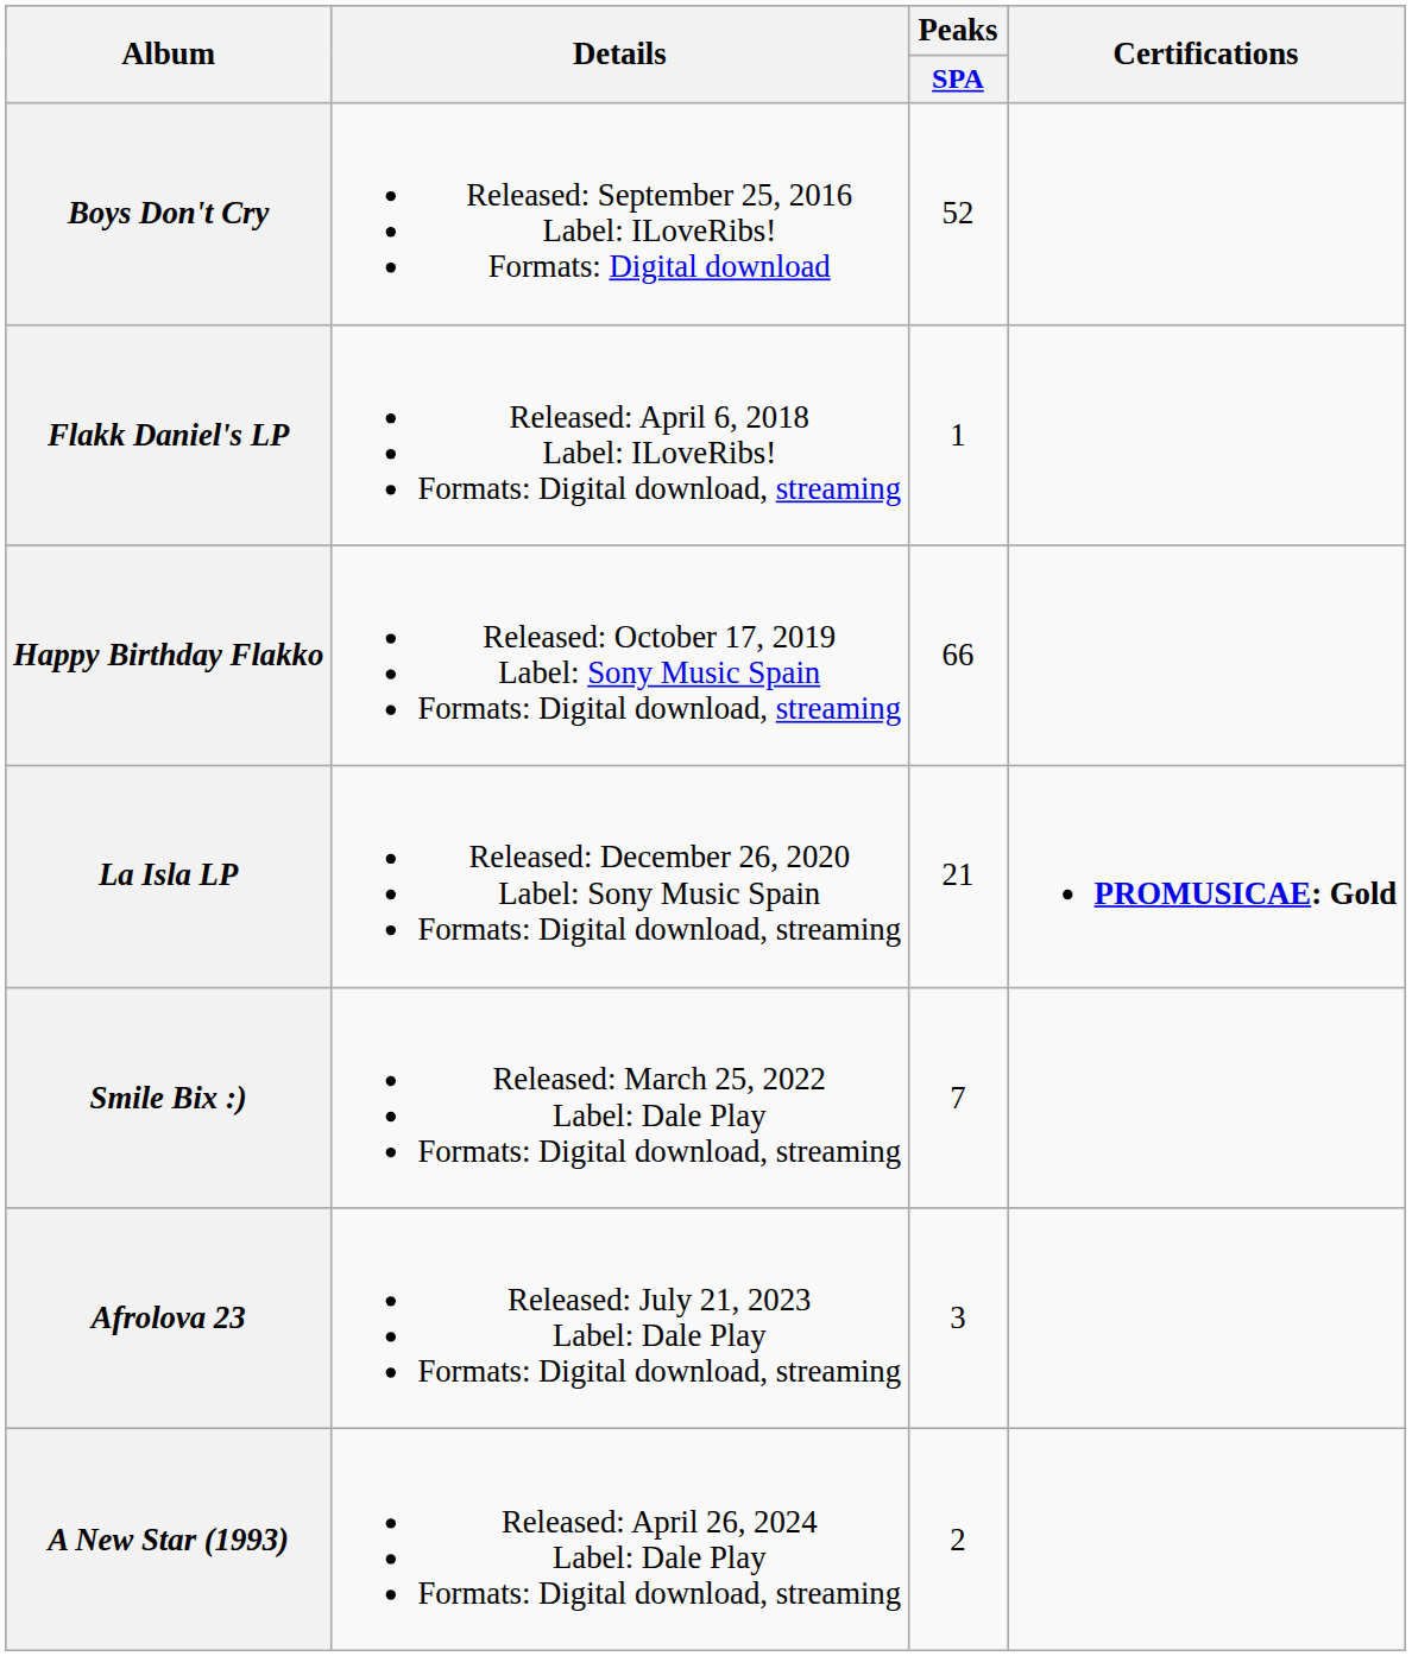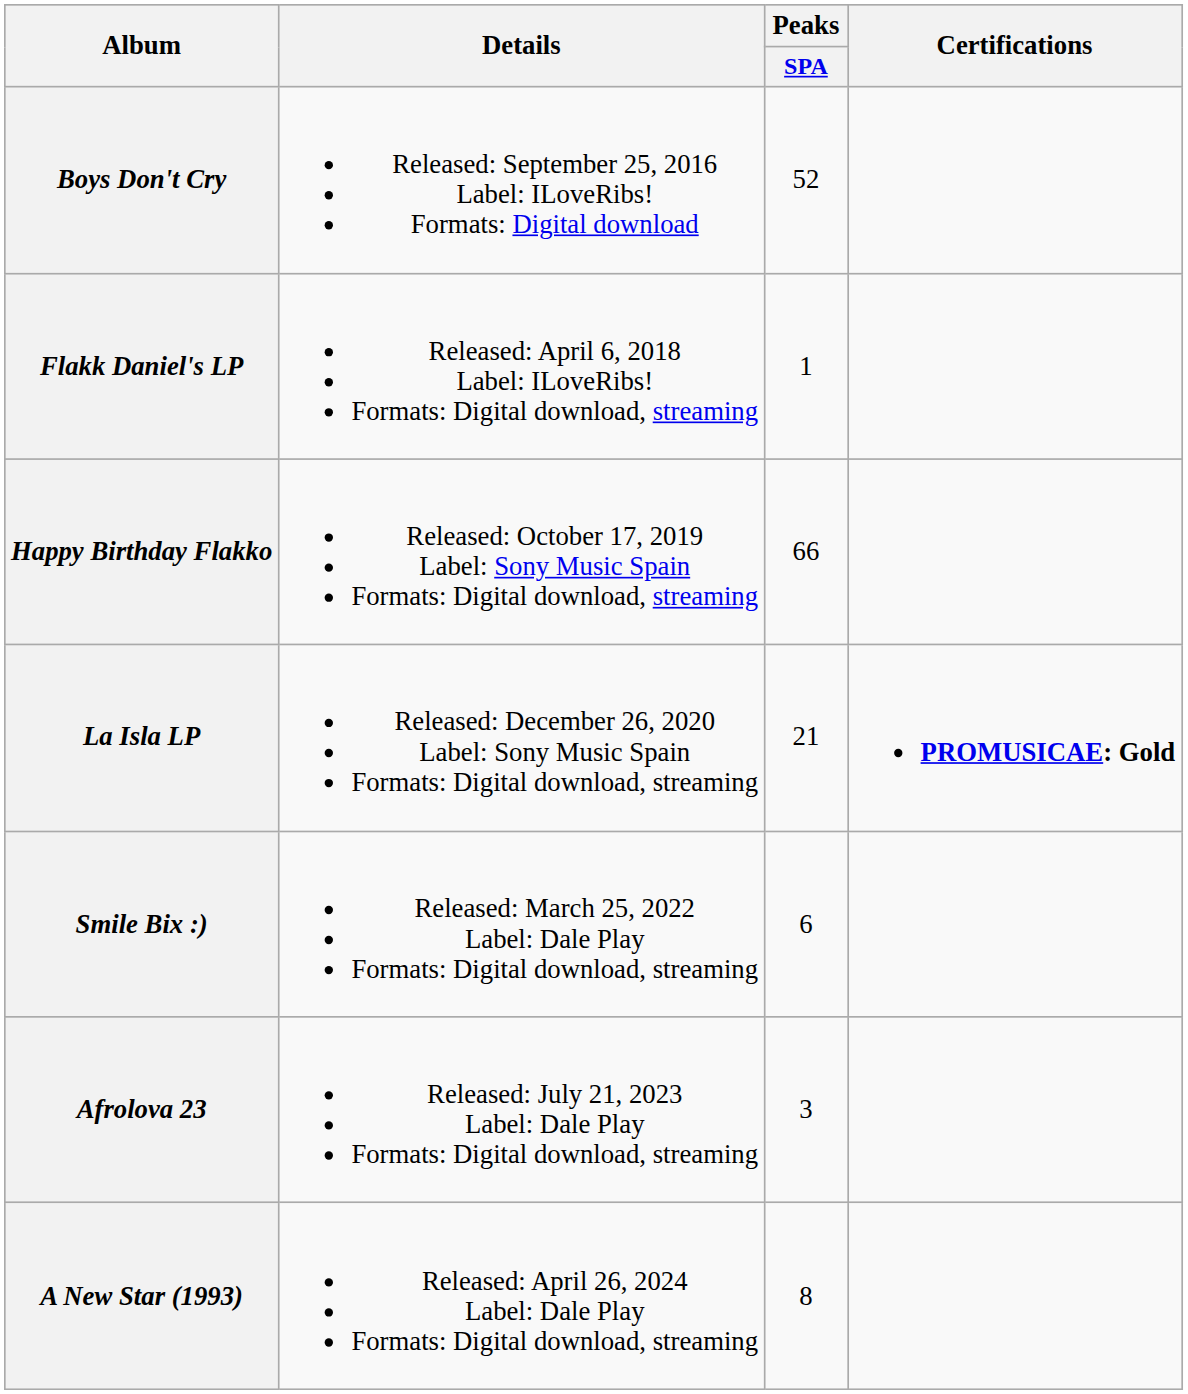Smile Bix :) | Peaks / SPA: 7 -> 6
A New Star (1993) | Peaks / SPA: 2 -> 8
